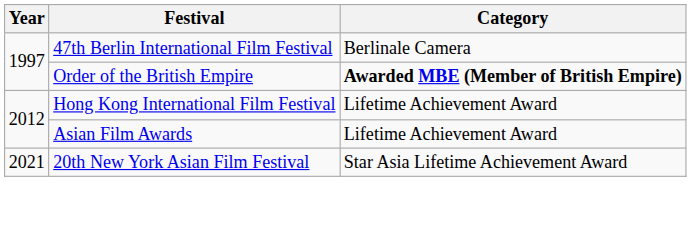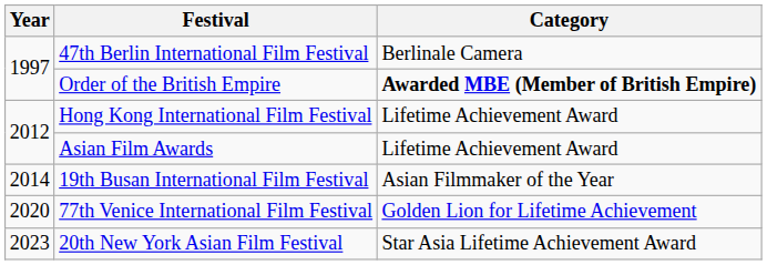+ row: 2014 | 19th Busan International Film Festival | Asian Filmmaker of the Year
+ row: 2020 | 77th Venice International Film Festival | Golden Lion for Lifetime Achievement
20th New York Asian Film Festival | Year: 2021 -> 2023
